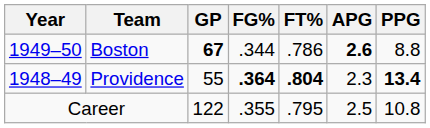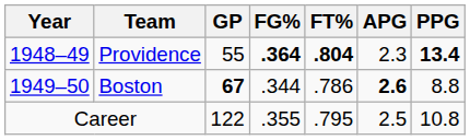rows swapped: Providence <-> Boston
